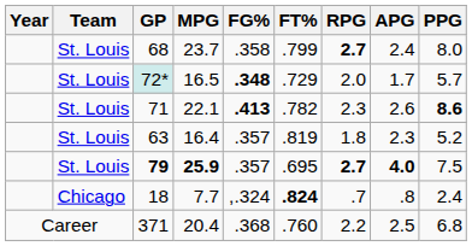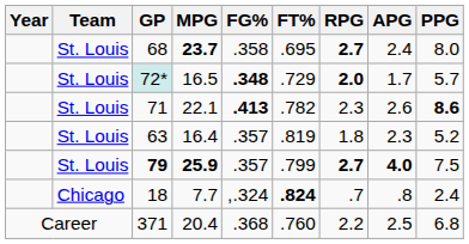68 | MPG: normal -> bold
68 | FT%: .799 -> .695
72* | RPG: normal -> bold
79 | FT%: .695 -> .799
